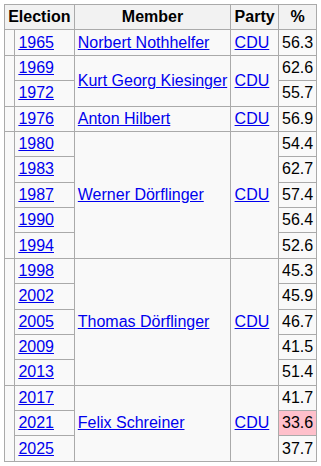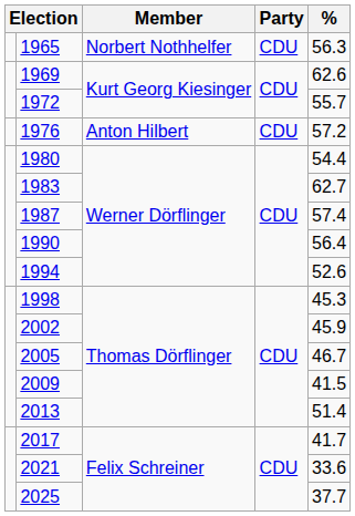1976 | %: 56.9 -> 57.2
2021 | %: pink background -> no background
